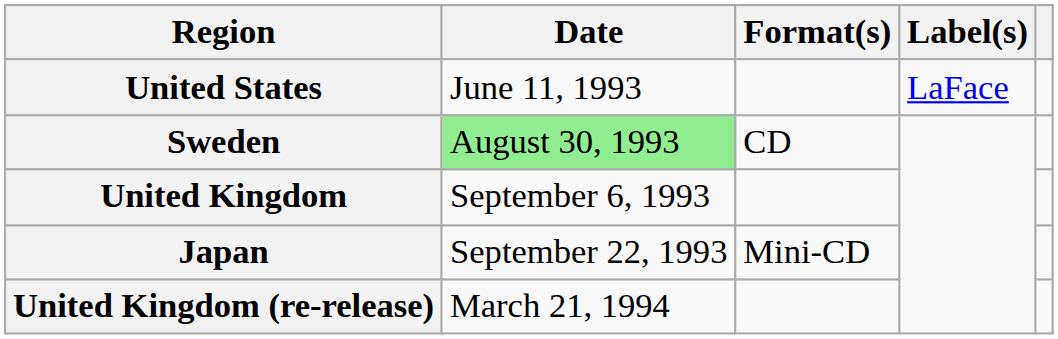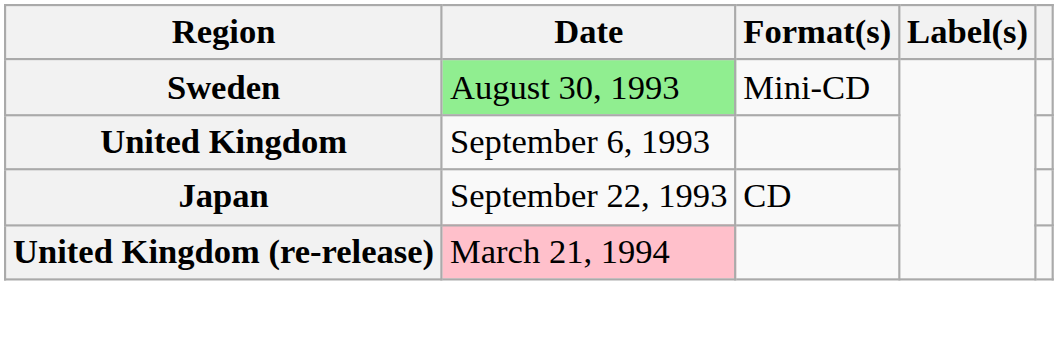- row: United States | June 11, 1993 | LaFace
Sweden | Format(s): CD -> Mini-CD
Japan | Format(s): Mini-CD -> CD
United Kingdom (re-release) | Date: no background -> pink background
